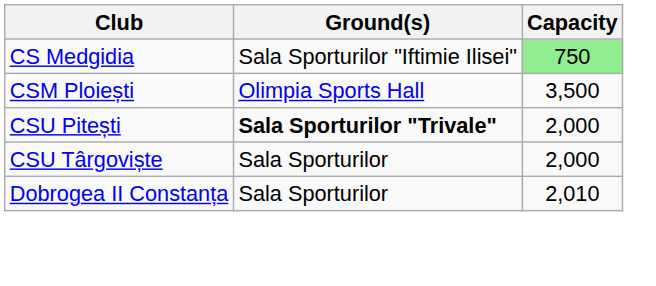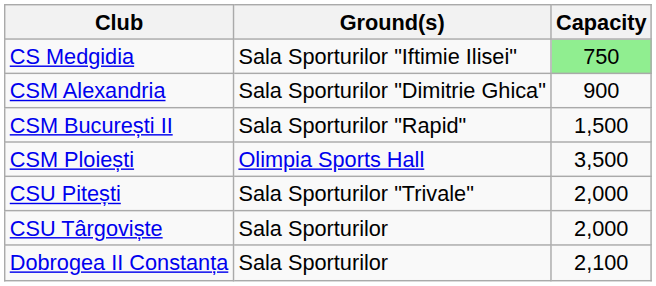+ row: CSM Alexandria | Sala Sporturilor "Dimitrie Ghica" | 900
+ row: CSM București II | Sala Sporturilor "Rapid" | 1,500
CSU Pitești | Ground(s): bold -> normal
Dobrogea II Constanța | Capacity: 2,010 -> 2,100
